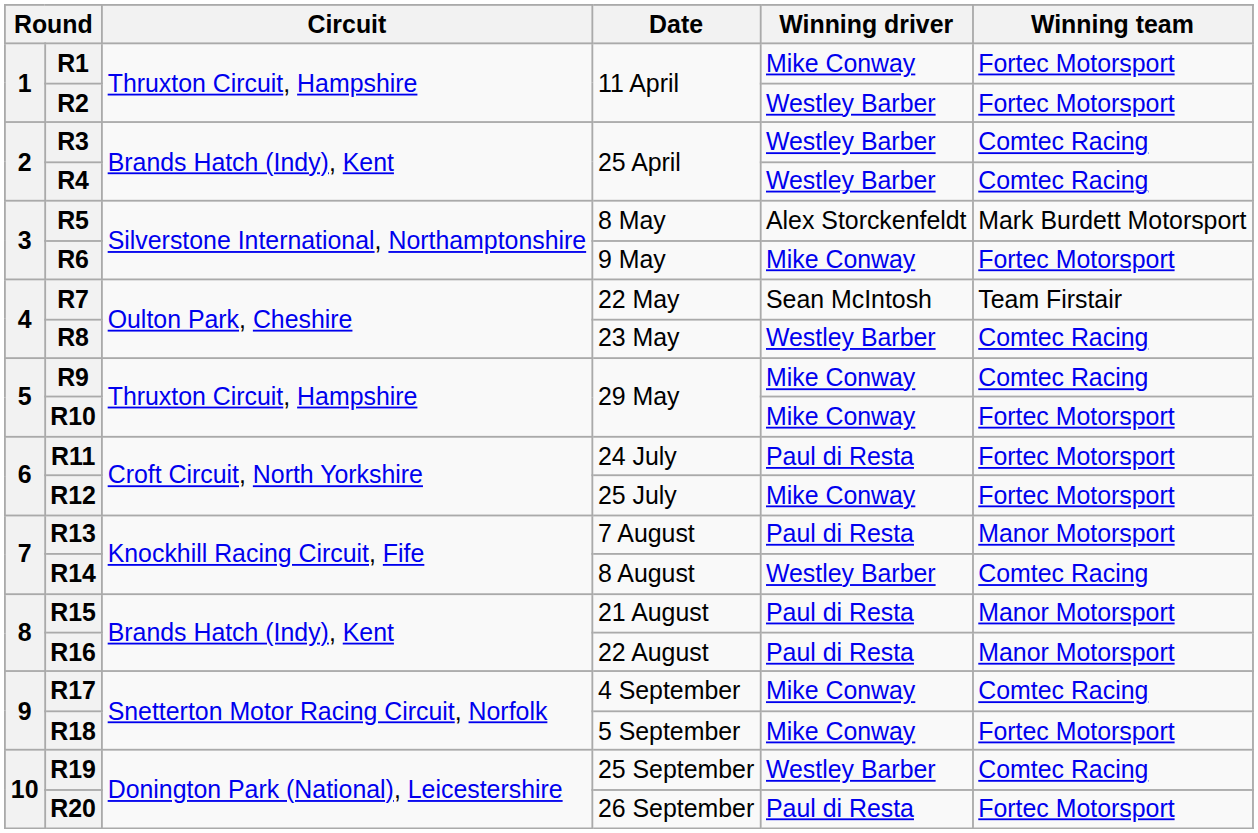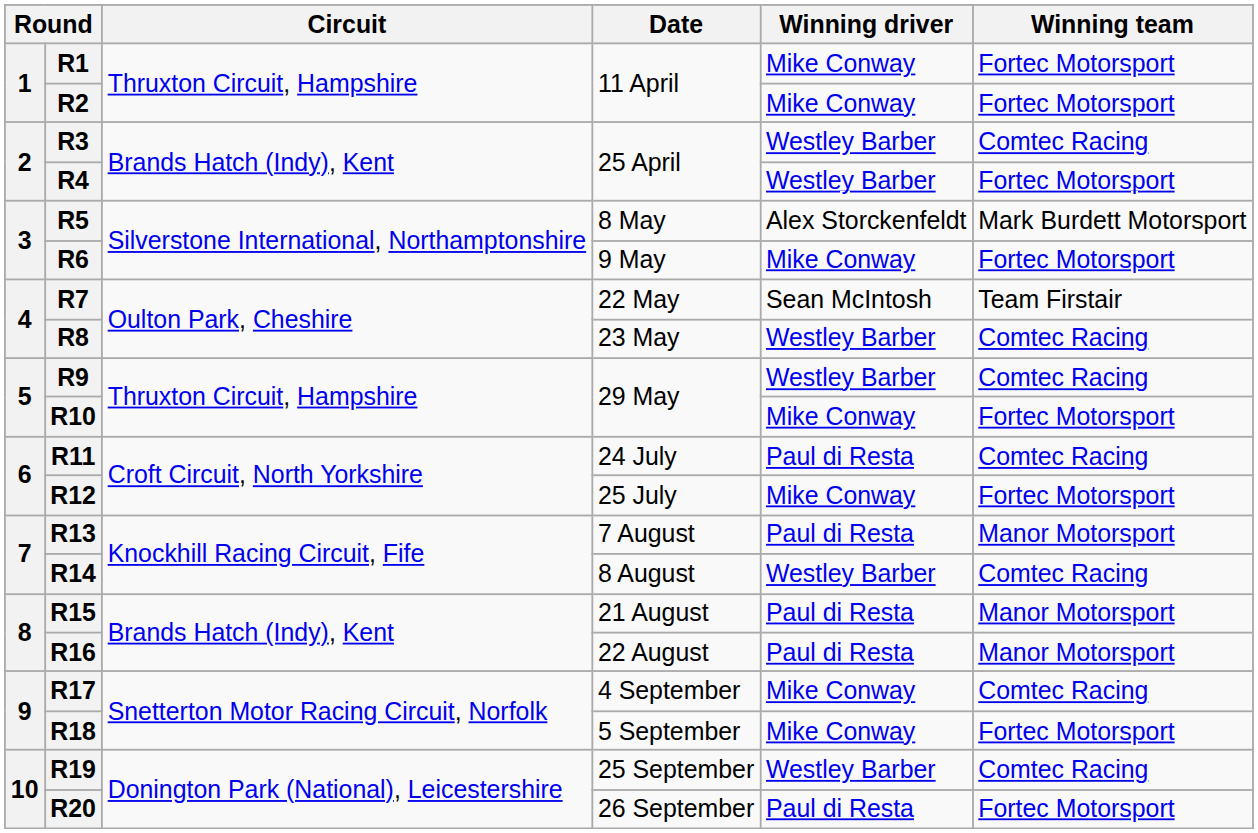R2 | Winning driver: Westley Barber -> Mike Conway
R4 | Winning team: Comtec Racing -> Fortec Motorsport
R9 | Winning driver: Mike Conway -> Westley Barber
R11 | Winning team: Fortec Motorsport -> Comtec Racing
